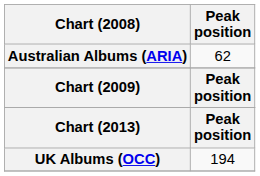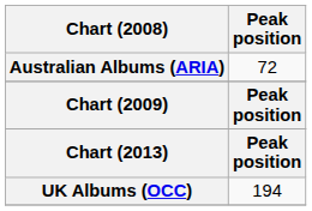Australian Albums (ARIA) | Peak position: 62 -> 72
